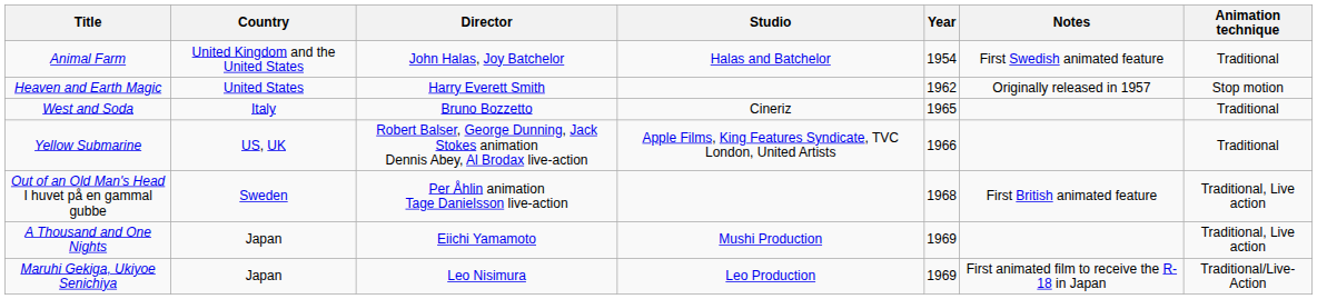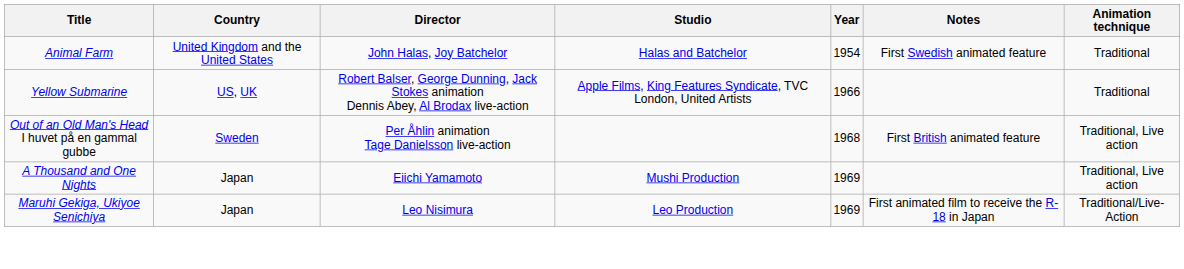- row: Heaven and Earth Magic | United States | Harry Everett Smith | 1962 | Originally released in 1957 | Stop motion
- row: West and Soda | Italy | Bruno Bozzetto | Cineriz | 1965 | Traditional
